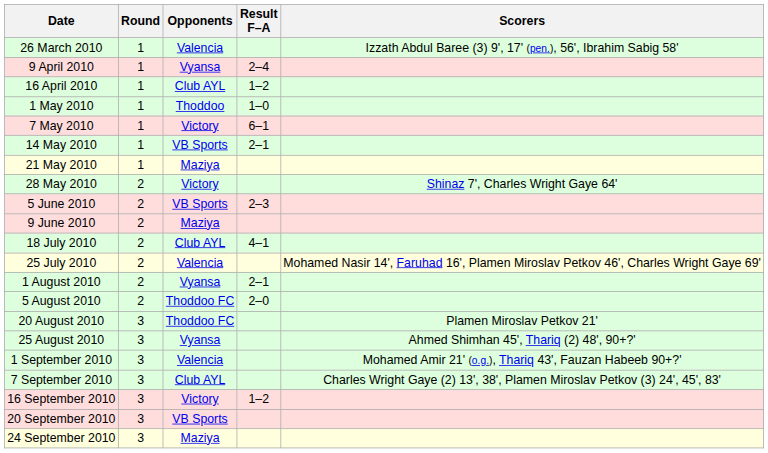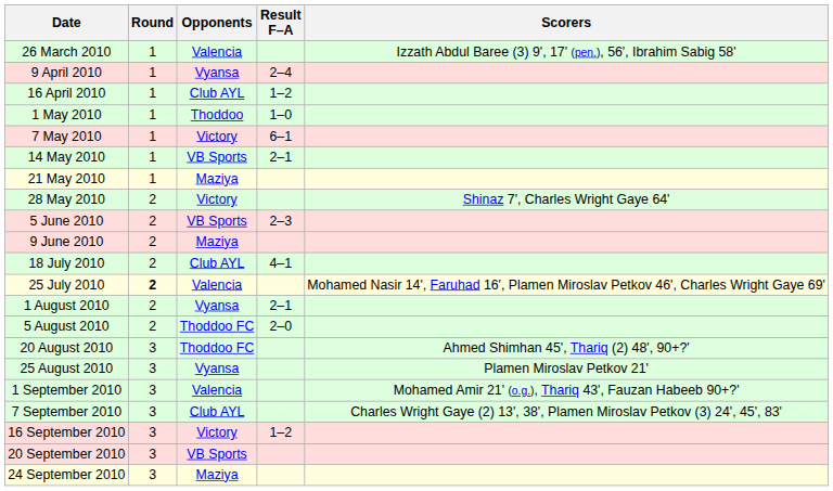25 July 2010 | Round: normal -> bold
20 August 2010 | Scorers: Plamen Miroslav Petkov 21' -> Ahmed Shimhan 45', Thariq (2) 48', 90+?'
25 August 2010 | Scorers: Ahmed Shimhan 45', Thariq (2) 48', 90+?' -> Plamen Miroslav Petkov 21'
